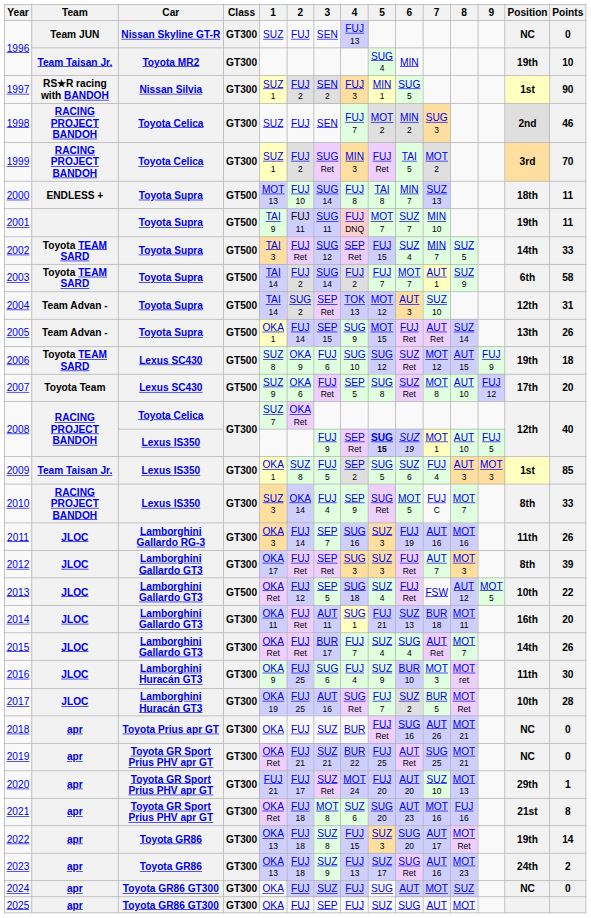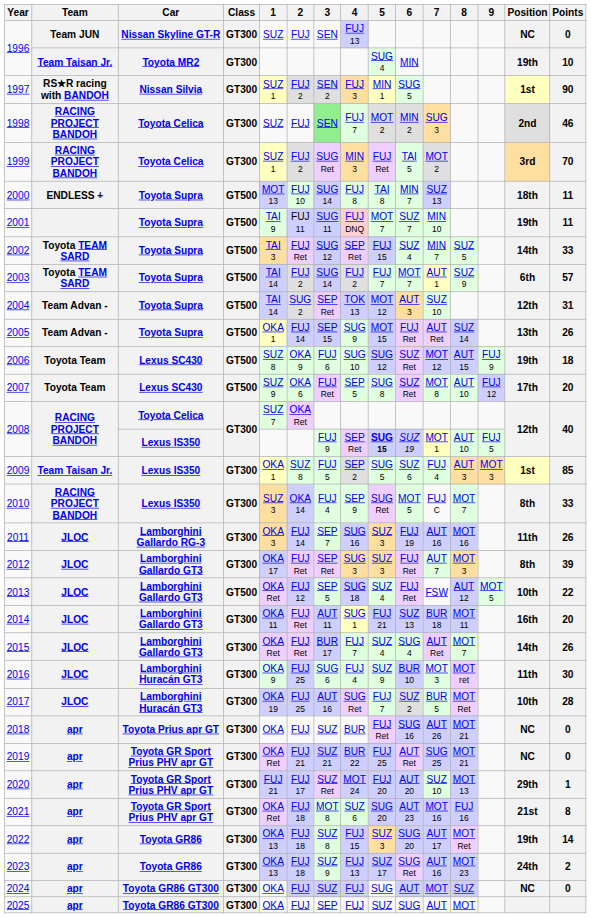1998 | 3: no background -> lightgreen background
2003 | Points: 58 -> 57
2006 | Team: Toyota TEAM SARD -> Toyota Team
